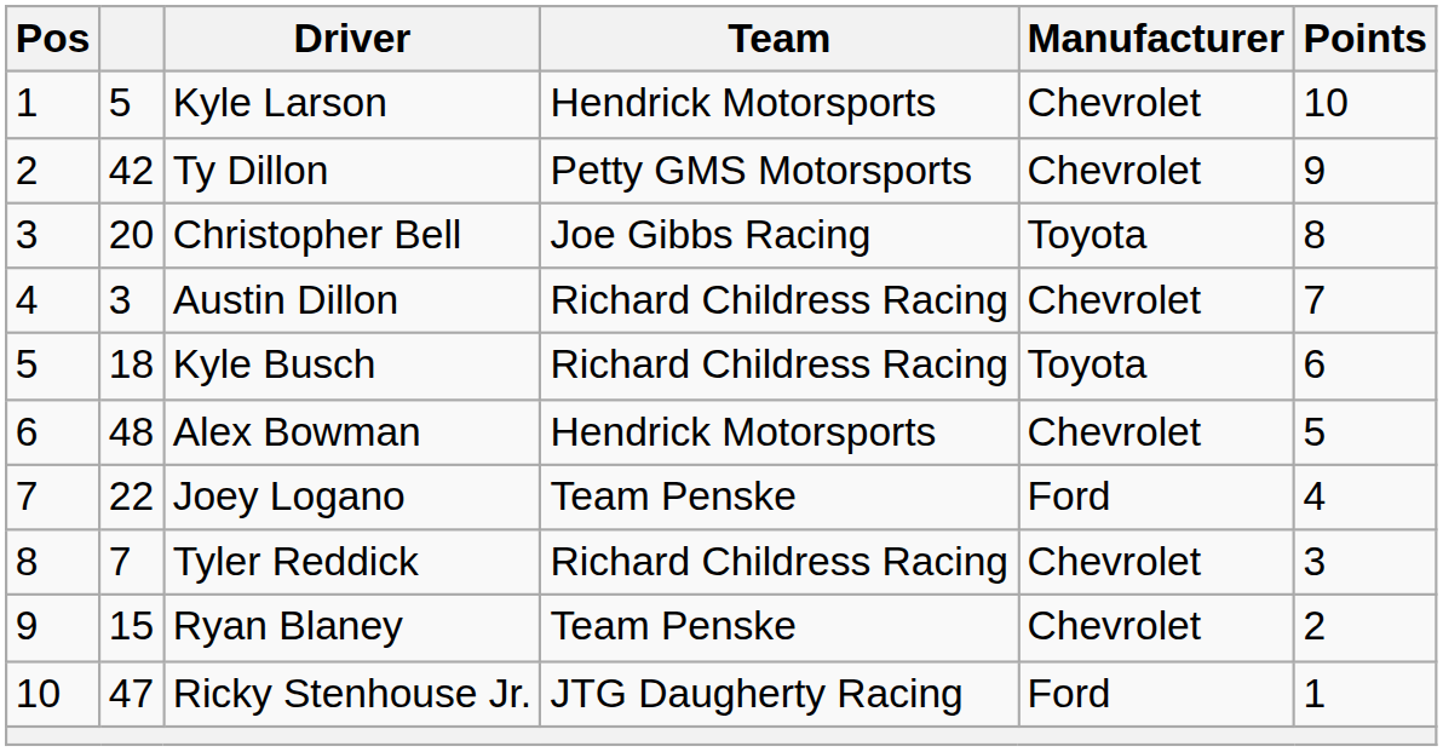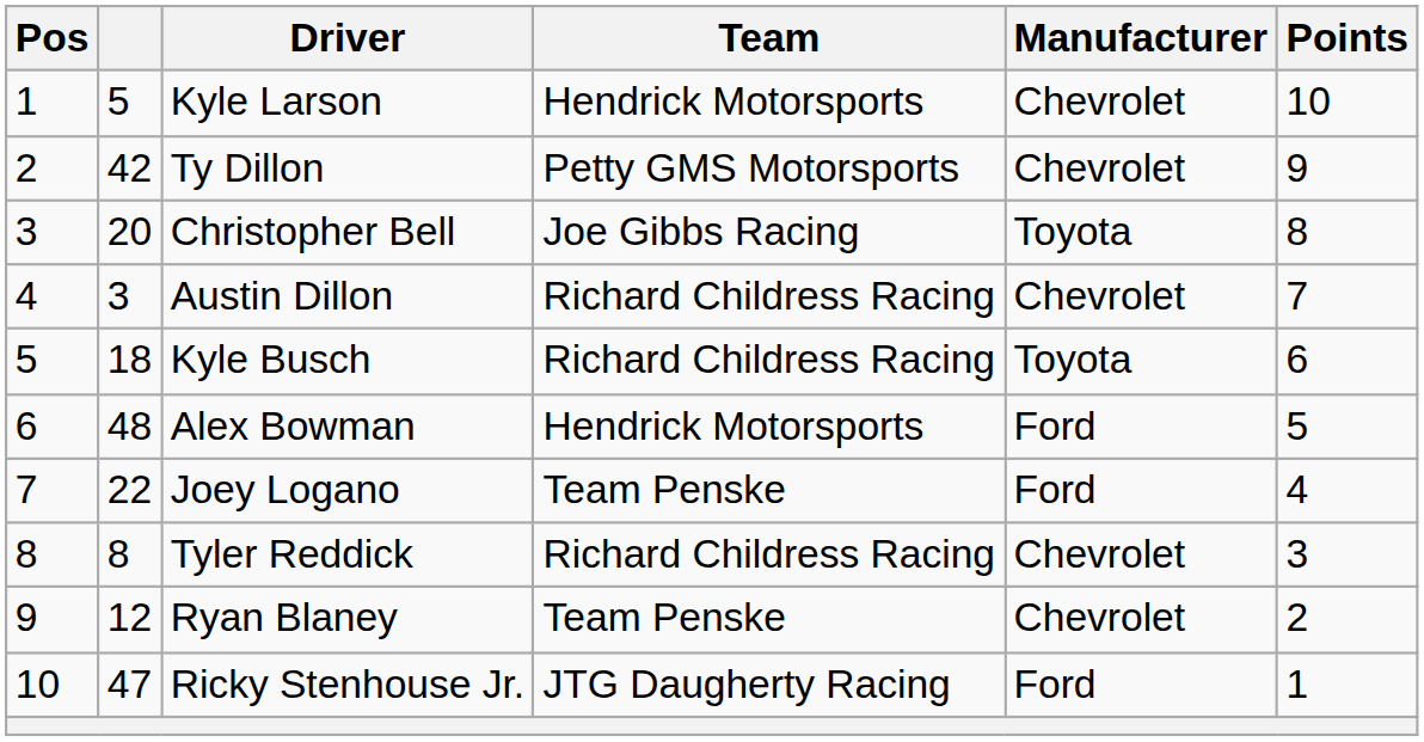Alex Bowman | Manufacturer: Chevrolet -> Ford
Tyler Reddick | column 2: 7 -> 8
Ryan Blaney | column 2: 15 -> 12
